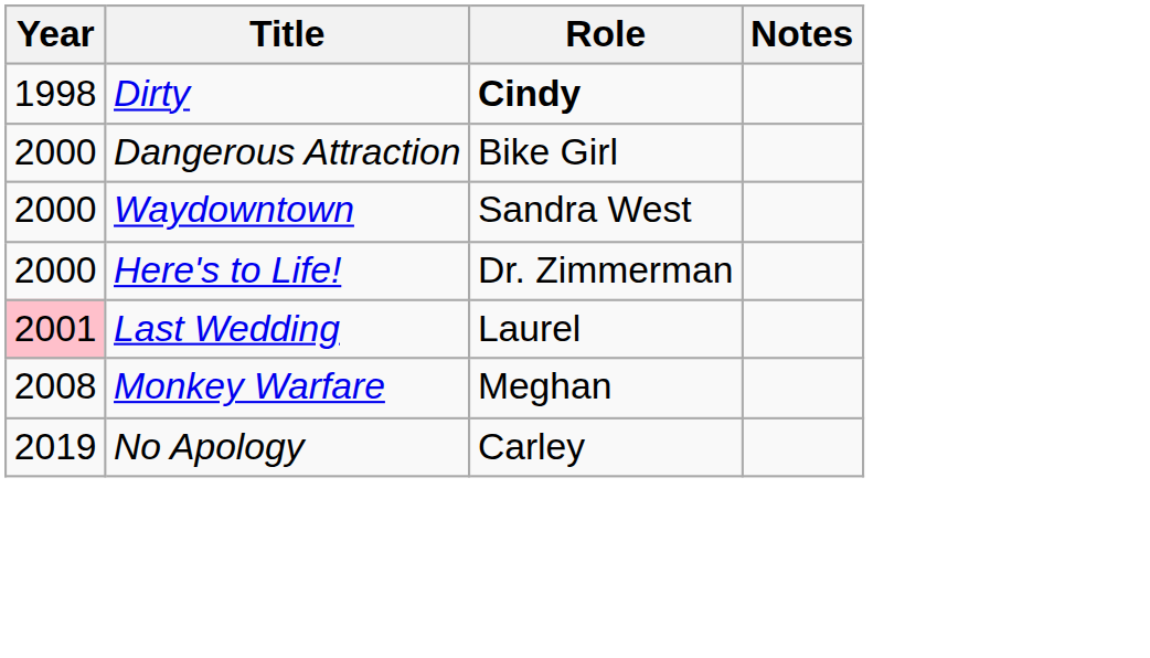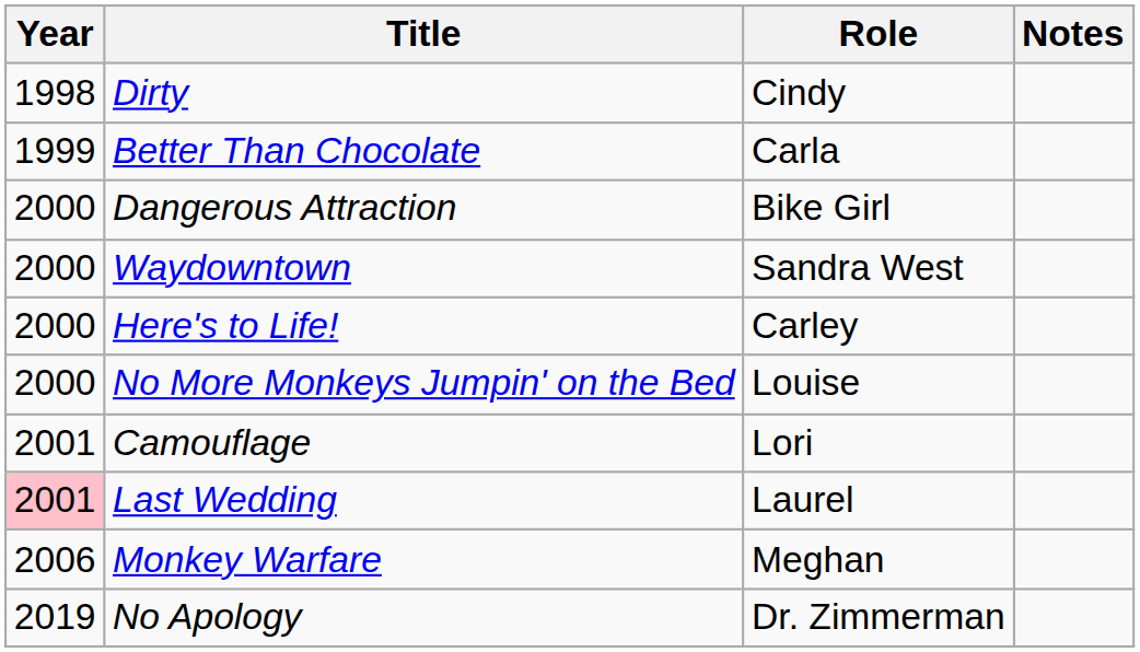Dirty | Role: bold -> normal
+ row: 1999 | Better Than Chocolate | Carla
Here's to Life! | Role: Dr. Zimmerman -> Carley
+ row: 2000 | No More Monkeys Jumpin' on the Bed | Louise
+ row: 2001 | Camouflage | Lori
Monkey Warfare | Year: 2008 -> 2006
No Apology | Role: Carley -> Dr. Zimmerman
